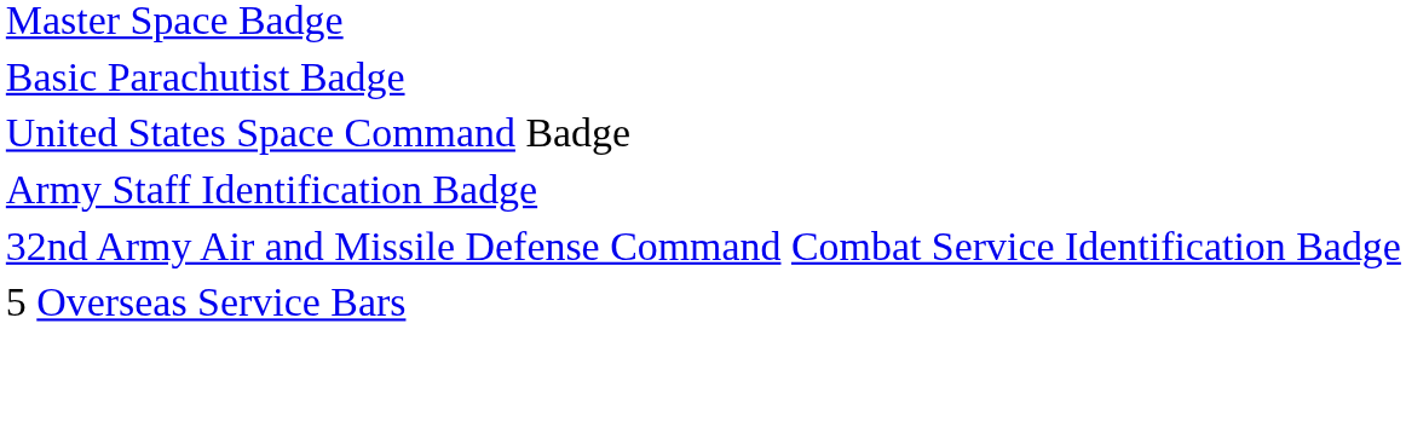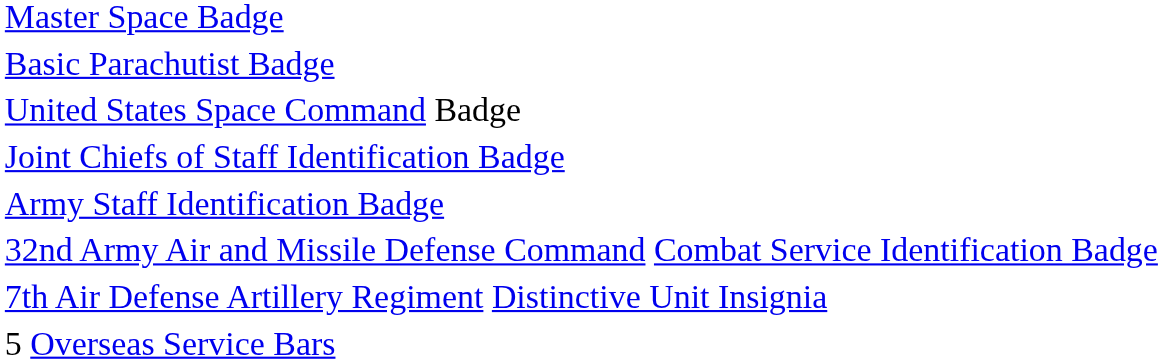+ row: Joint Chiefs of Staff Identification Badge
+ row: 7th Air Defense Artillery Regiment Distinctive Unit Insignia
